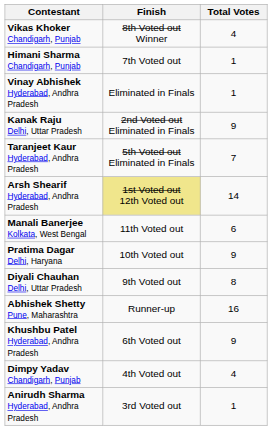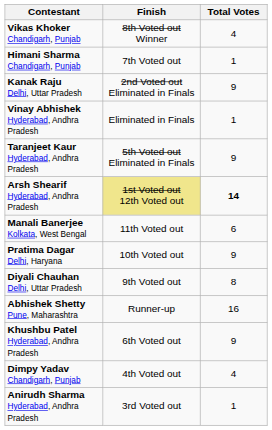rows swapped: Vinay Abhishek Hyderabad, Andhra Pradesh <-> Kanak Raju Delhi, Uttar Pradesh
Taranjeet Kaur Hyderabad, Andhra Pradesh | Total Votes: 7 -> 9
Arsh Shearif Hyderabad, Andhra Pradesh | Total Votes: normal -> bold
